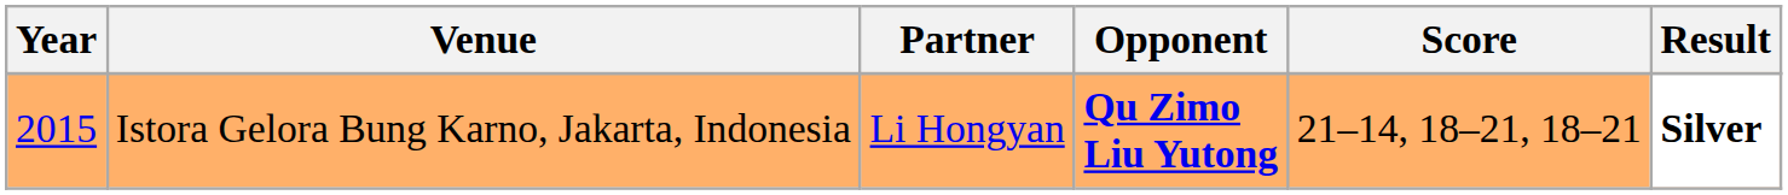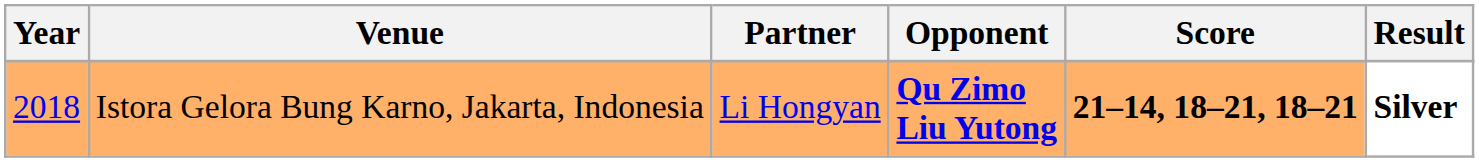Istora Gelora Bung Karno, Jakarta, Indonesia | Year: 2015 -> 2018
Istora Gelora Bung Karno, Jakarta, Indonesia | Score: normal -> bold
